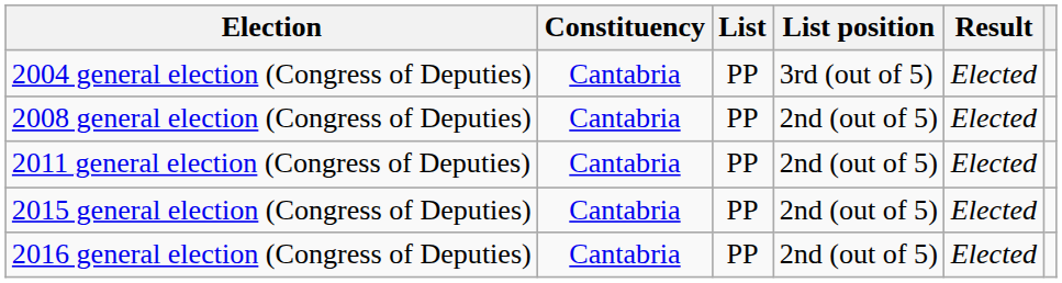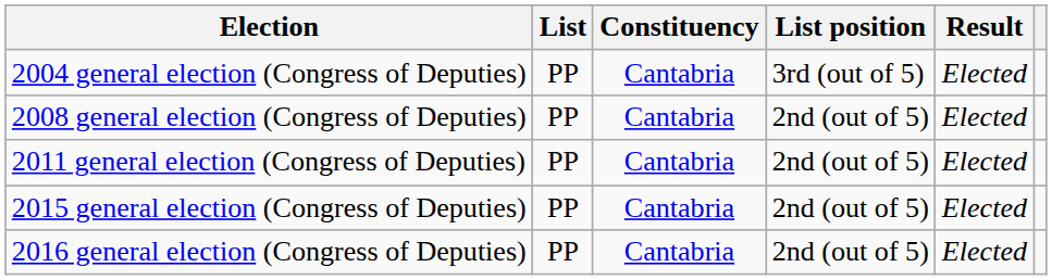columns swapped: List <-> Constituency
